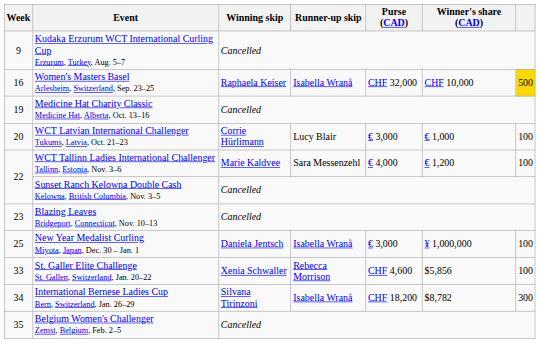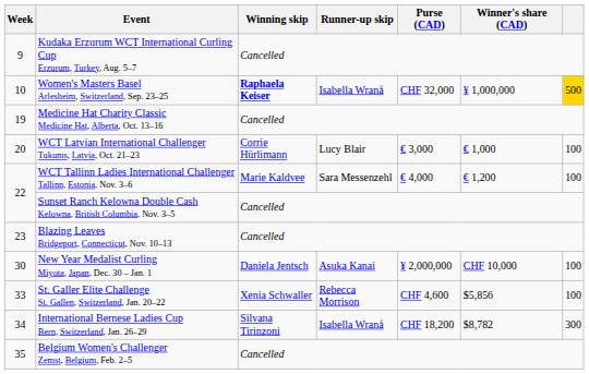Women's Masters Basel Arlesheim, Switzerland, Sep. 23–25 | Week: 16 -> 10
Women's Masters Basel Arlesheim, Switzerland, Sep. 23–25 | Winning skip: normal -> bold
Women's Masters Basel Arlesheim, Switzerland, Sep. 23–25 | Winner's share (CAD): CHF 10,000 -> ¥ 1,000,000
New Year Medalist Curling Miyota, Japan, Dec. 30 – Jan. 1 | Week: 25 -> 30
New Year Medalist Curling Miyota, Japan, Dec. 30 – Jan. 1 | Runner-up skip: Isabella Wranå -> Asuka Kanai
New Year Medalist Curling Miyota, Japan, Dec. 30 – Jan. 1 | Purse (CAD): € 3,000 -> ¥ 2,000,000
New Year Medalist Curling Miyota, Japan, Dec. 30 – Jan. 1 | Winner's share (CAD): ¥ 1,000,000 -> CHF 10,000
